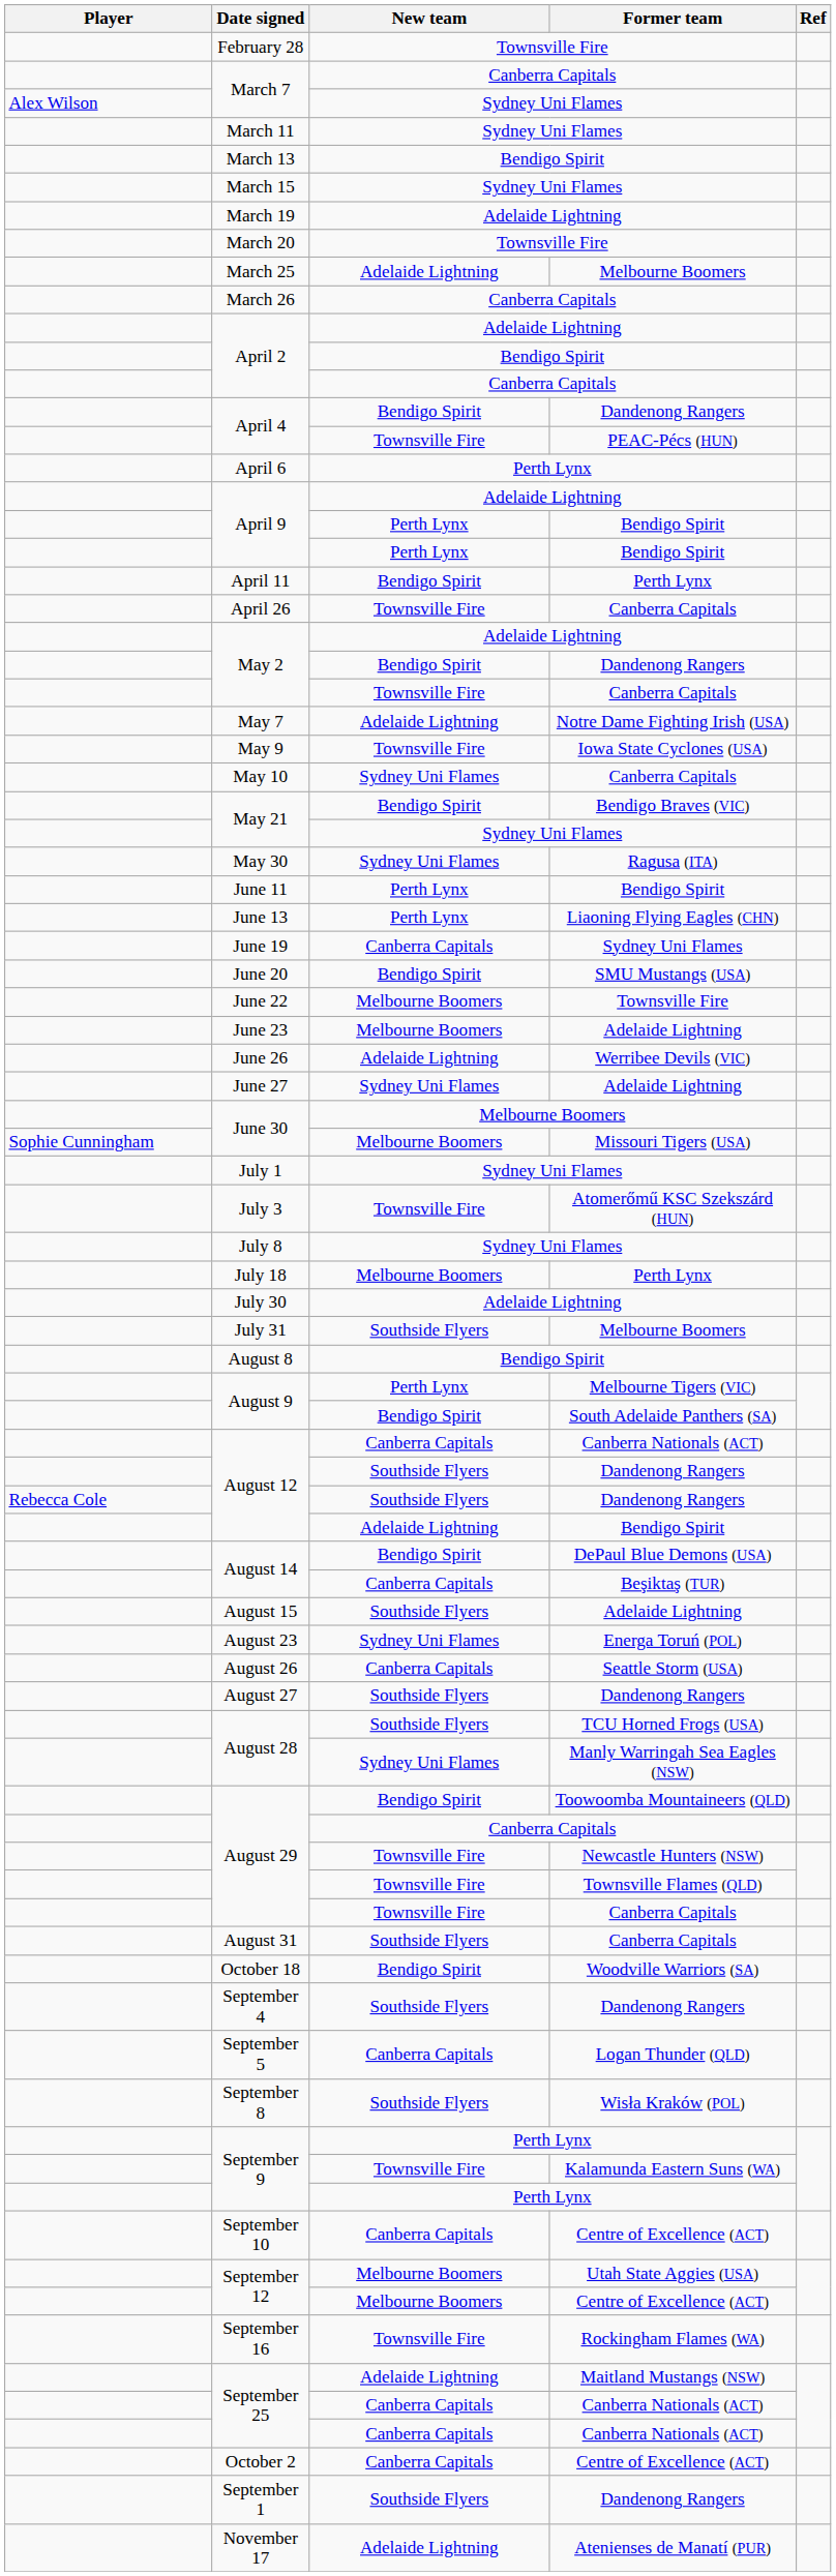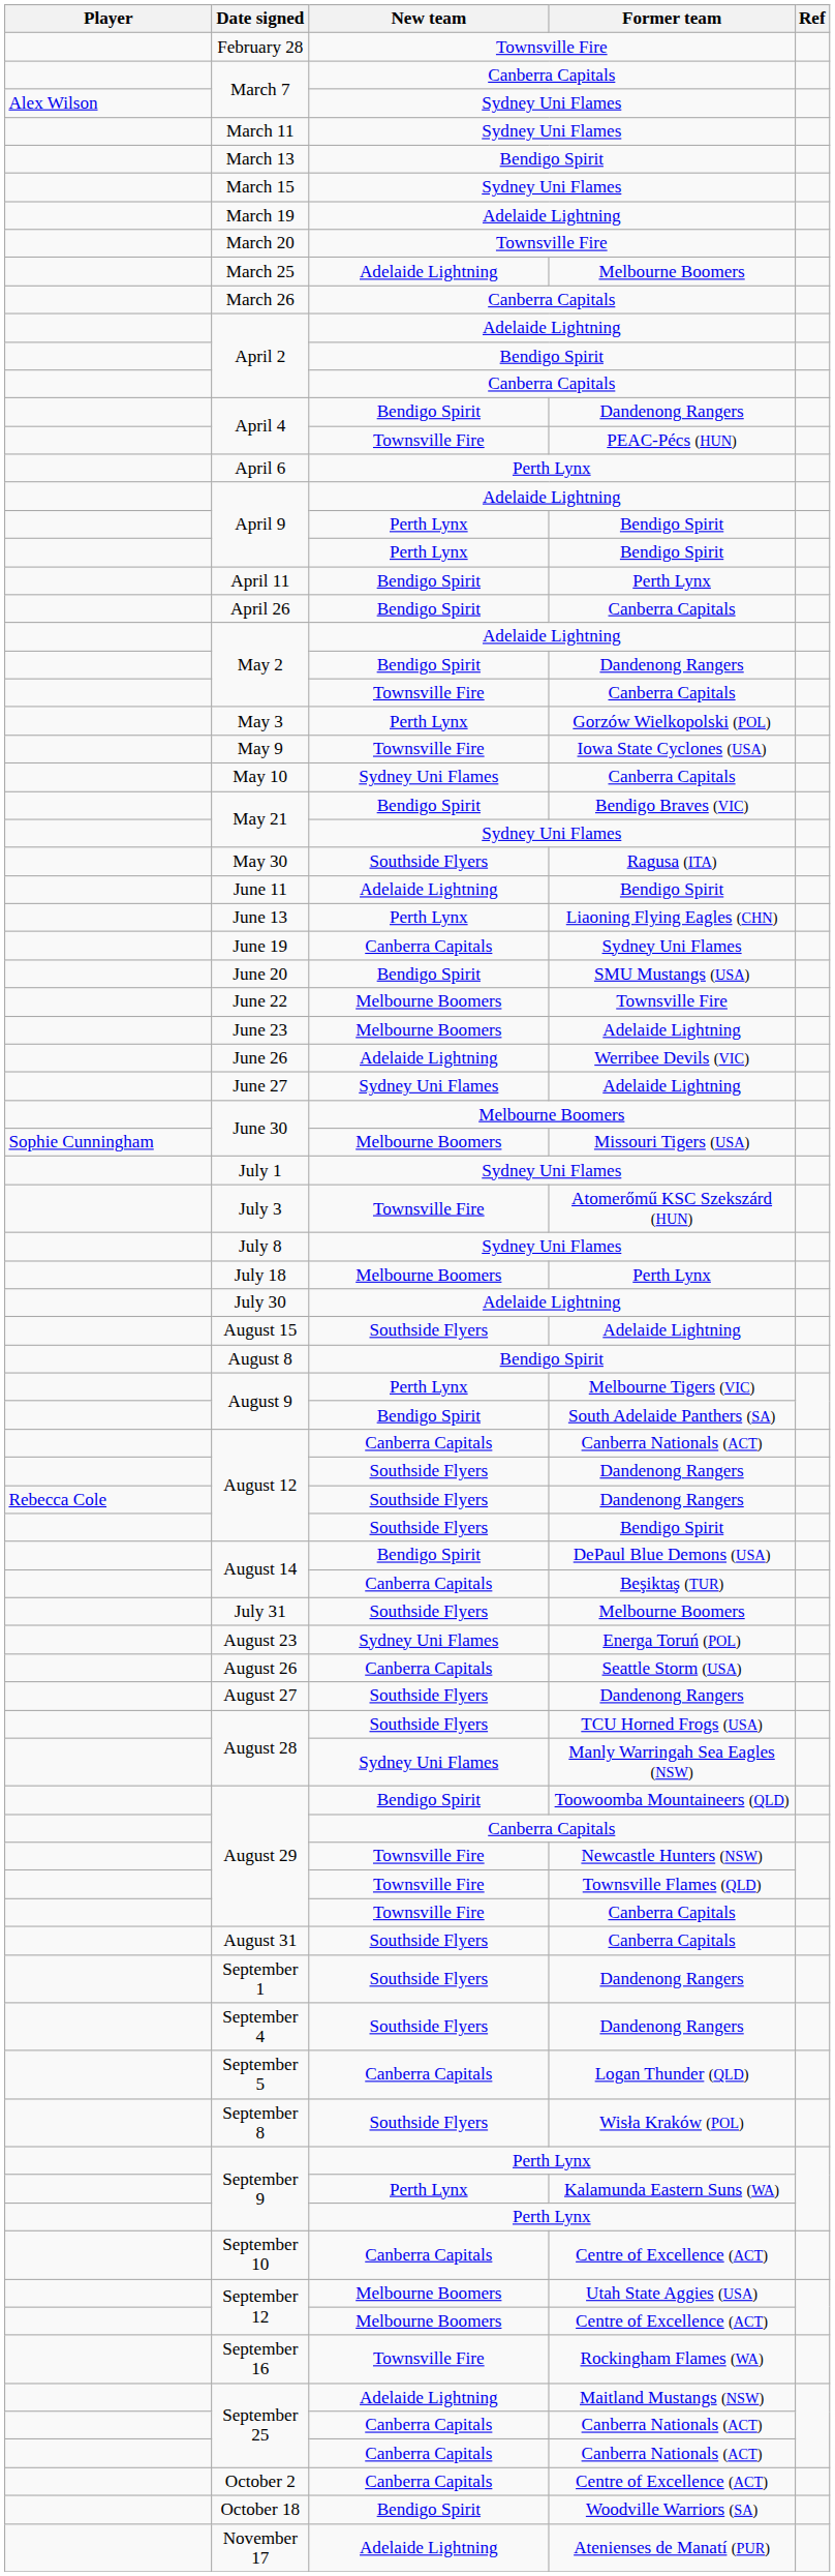April 26 | New team: Townsville Fire -> Bendigo Spirit
+ row: May 3 | Perth Lynx | Gorzów Wielkopolski (POL)
- row: May 7 | Adelaide Lightning | Notre Dame Fighting Irish (USA)
May 30 | New team: Sydney Uni Flames -> Southside Flyers
June 11 | New team: Perth Lynx -> Adelaide Lightning
rows swapped: July 31 <-> August 15
August 12 / Bendigo Spirit | New team: Adelaide Lightning -> Southside Flyers
rows swapped: September 1 <-> October 18
September 9 / Kalamunda Eastern Suns (WA) | New team: Townsville Fire -> Perth Lynx
